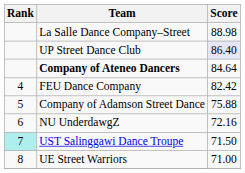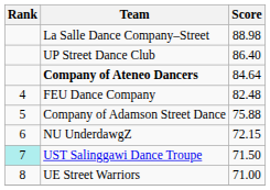UP Street Dance Club | Score: lavender background -> no background
FEU Dance Company | Score: 82.42 -> 82.48
NU UnderdawgZ | Score: 72.16 -> 72.15
